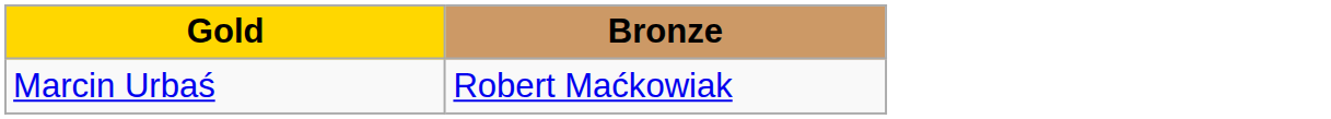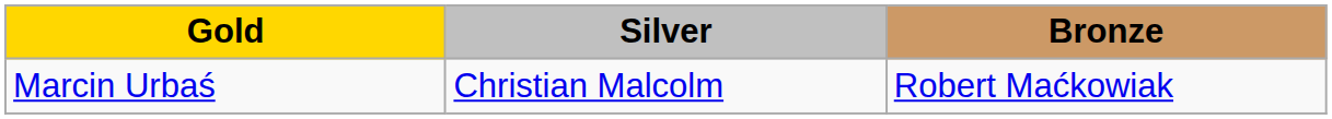+ column: Silver | Christian Malcolm
